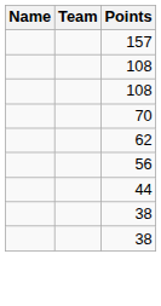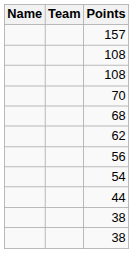+ row: 68
+ row: 54
